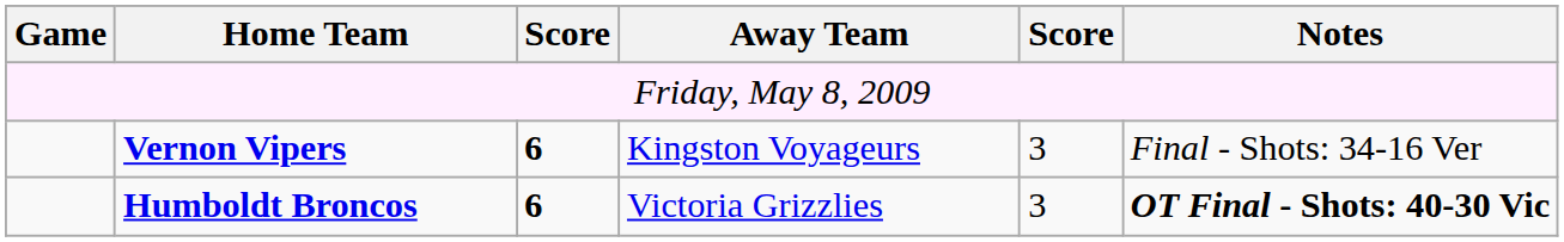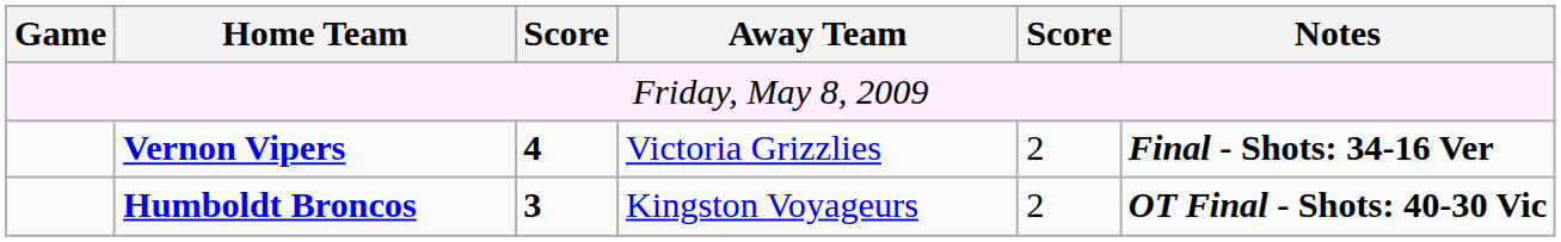Vernon Vipers | column 3: 6 -> 4
Vernon Vipers | Away Team: Kingston Voyageurs -> Victoria Grizzlies
Vernon Vipers | column 5: 3 -> 2
Vernon Vipers | Notes: normal -> bold
Humboldt Broncos | column 3: 6 -> 3
Humboldt Broncos | Away Team: Victoria Grizzlies -> Kingston Voyageurs
Humboldt Broncos | column 5: 3 -> 2
